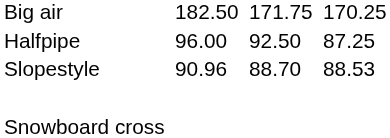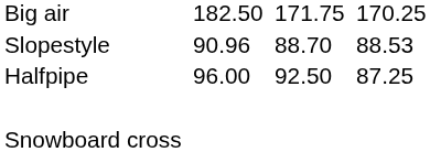rows swapped: Halfpipe <-> Slopestyle
